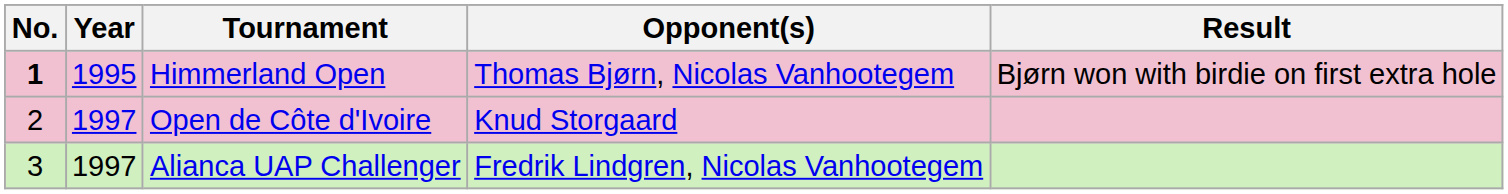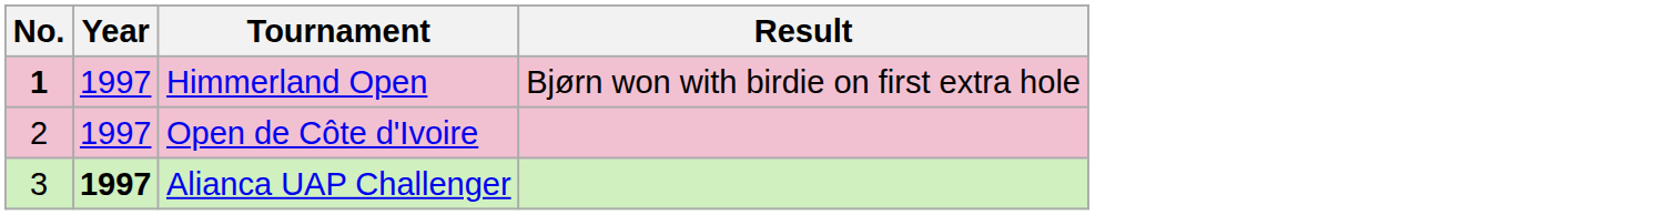- column: Opponent(s) | Thomas Bjørn, Nicolas Vanhootegem | Knud Storgaard | Fredrik Lindgren, Nicolas Vanhootegem
Himmerland Open | Year: 1995 -> 1997
Alianca UAP Challenger | Year: normal -> bold
